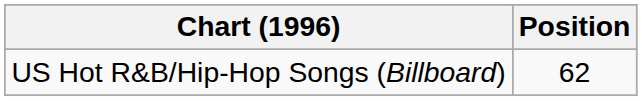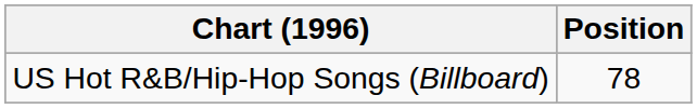US Hot R&B/Hip-Hop Songs (Billboard) | Position: 62 -> 78
